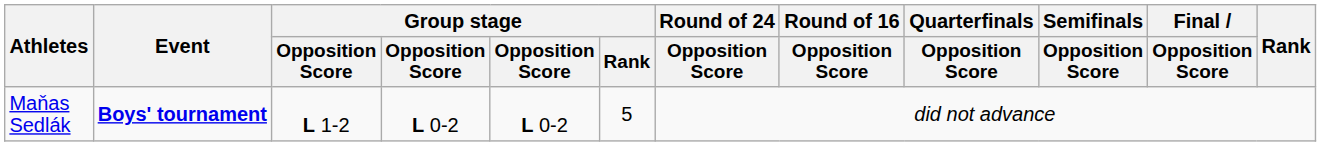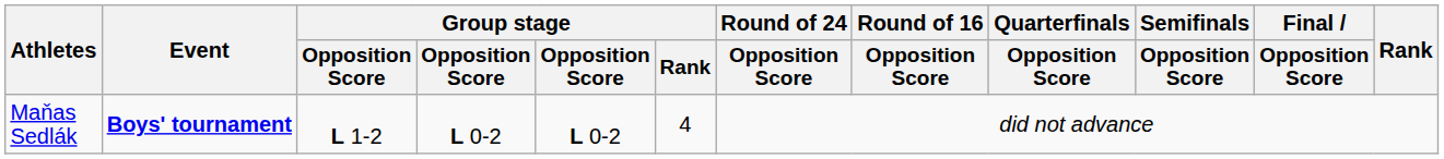Maňas Sedlák | Group stage / Rank: 5 -> 4
